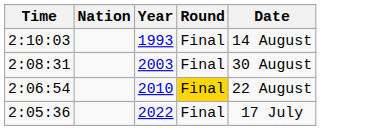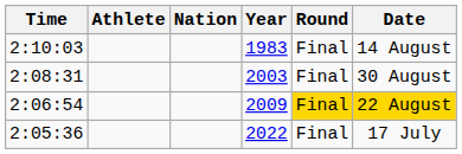+ column: Athlete
2:10:03 | Year: 1993 -> 1983
2:06:54 | Year: 2010 -> 2009
2:06:54 | Date: no background -> gold background
